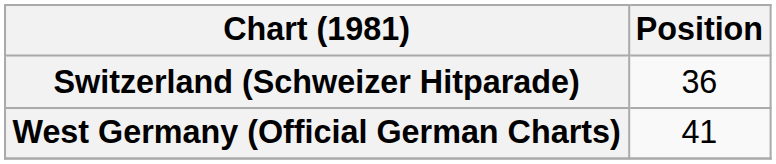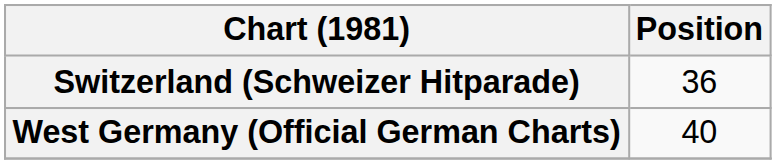West Germany (Official German Charts) | Position: 41 -> 40
